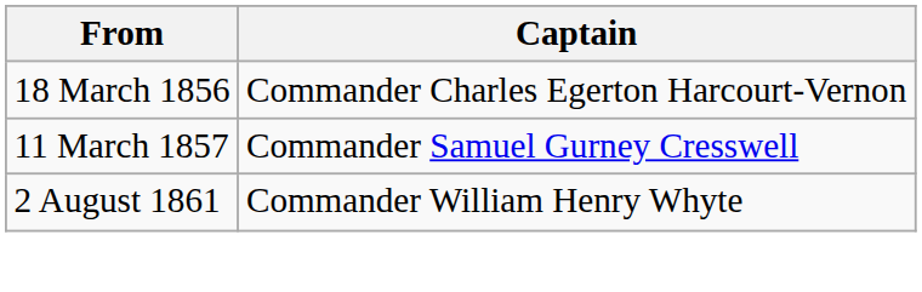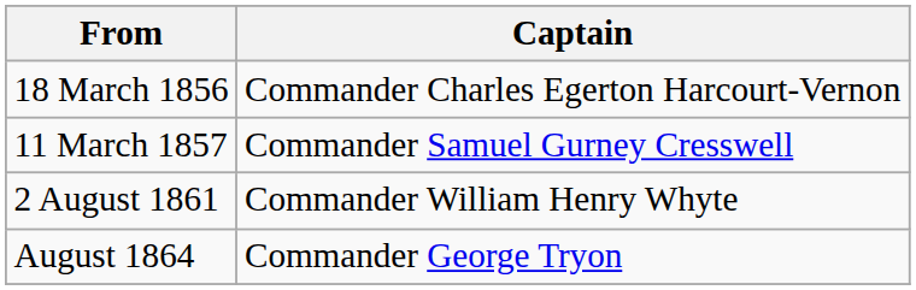+ row: August 1864 | Commander George Tryon
